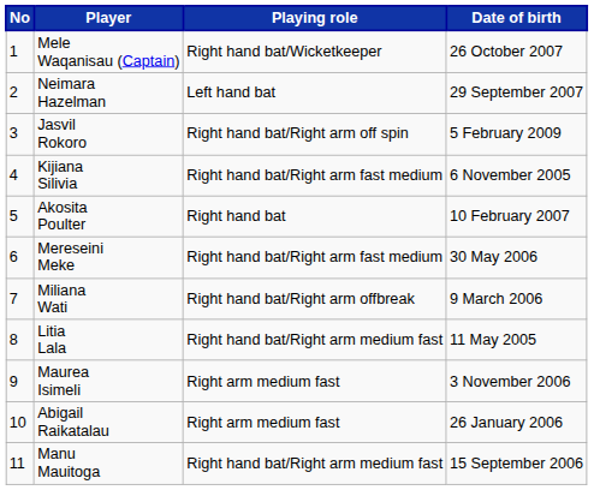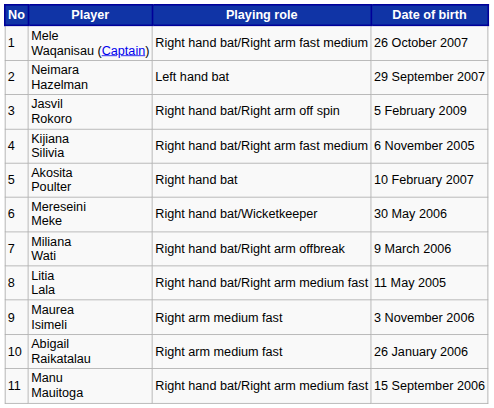Mele Waqanisau (Captain) | Playing role: Right hand bat/Wicketkeeper -> Right hand bat/Right arm fast medium
Mereseini Meke | Playing role: Right hand bat/Right arm fast medium -> Right hand bat/Wicketkeeper
